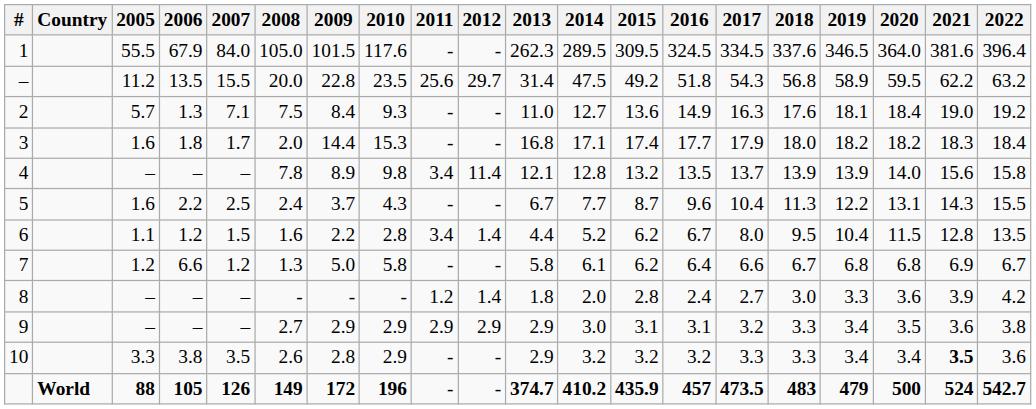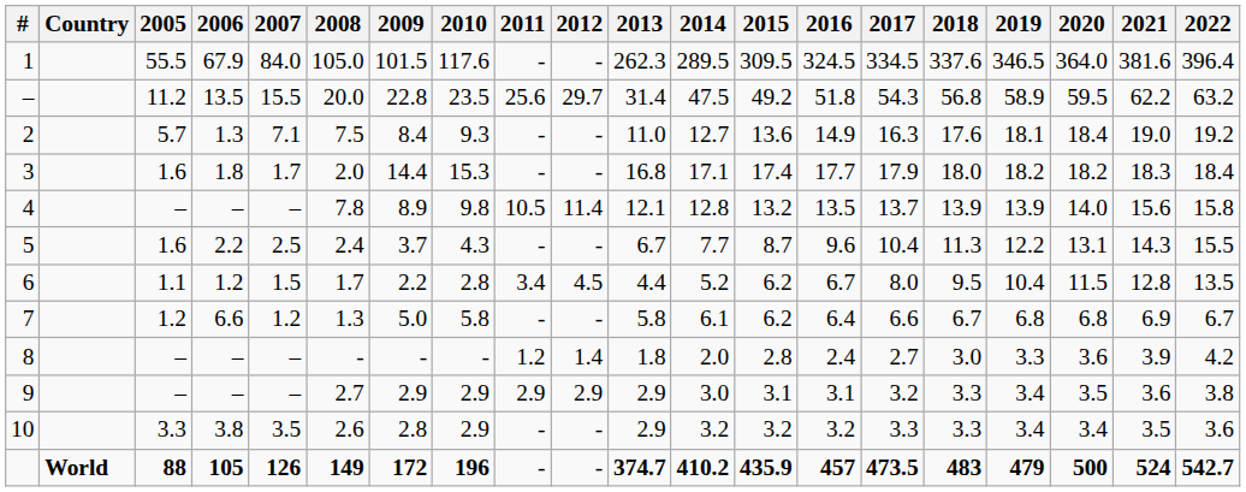4 | 2011: 3.4 -> 10.5
6 | 2008: 1.6 -> 1.7
6 | 2012: 1.4 -> 4.5
10 | 2021: bold -> normal
